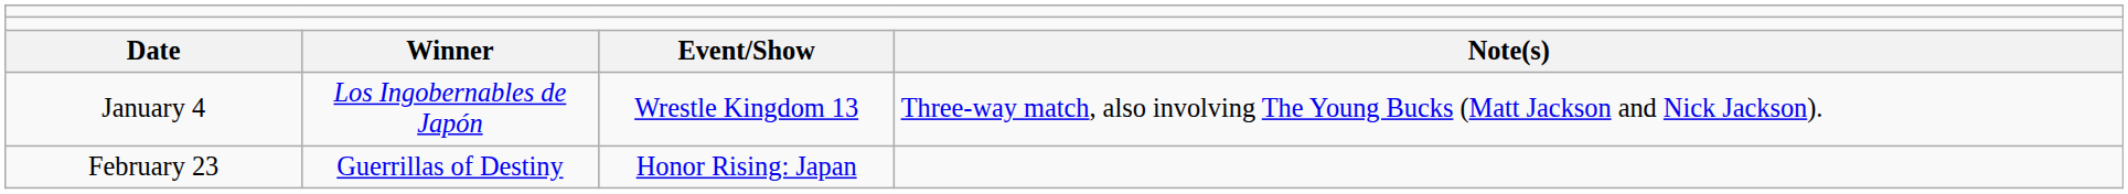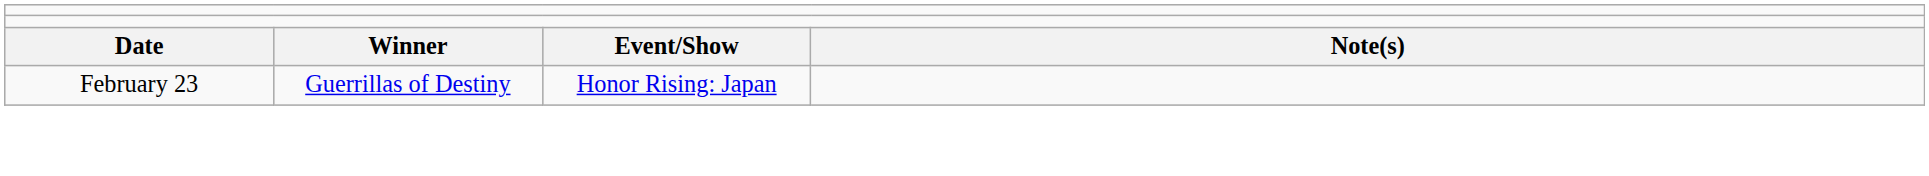- row: January 4 | Los Ingobernables de Japón | Wrestle Kingdom 13 | Three-way match, also involving The Young Bucks (Matt Jackson and Nick Jackson).
